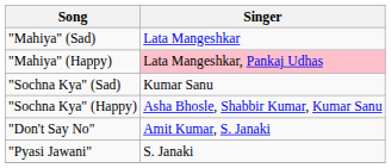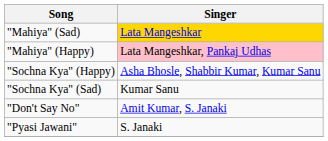"Mahiya" (Sad) | Singer: no background -> gold background
rows swapped: "Sochna Kya" (Happy) <-> "Sochna Kya" (Sad)
